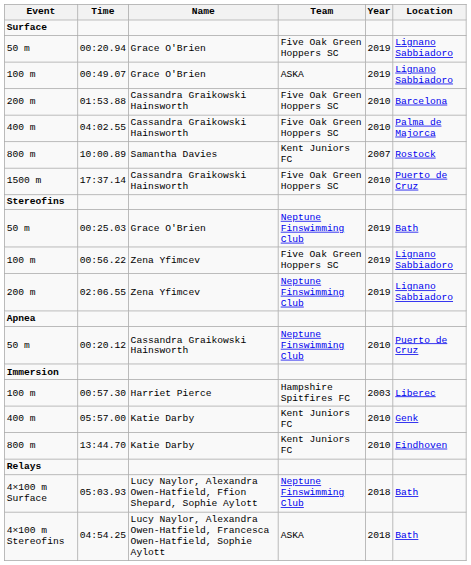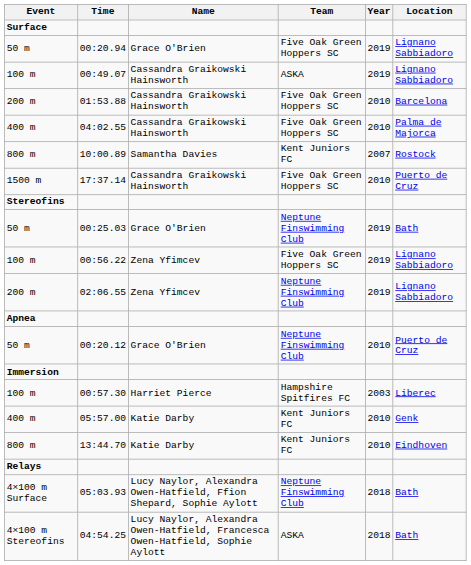00:49.07 | Name: Grace O'Brien -> Cassandra Graikowski Hainsworth
00:20.12 | Name: Cassandra Graikowski Hainsworth -> Grace O'Brien
